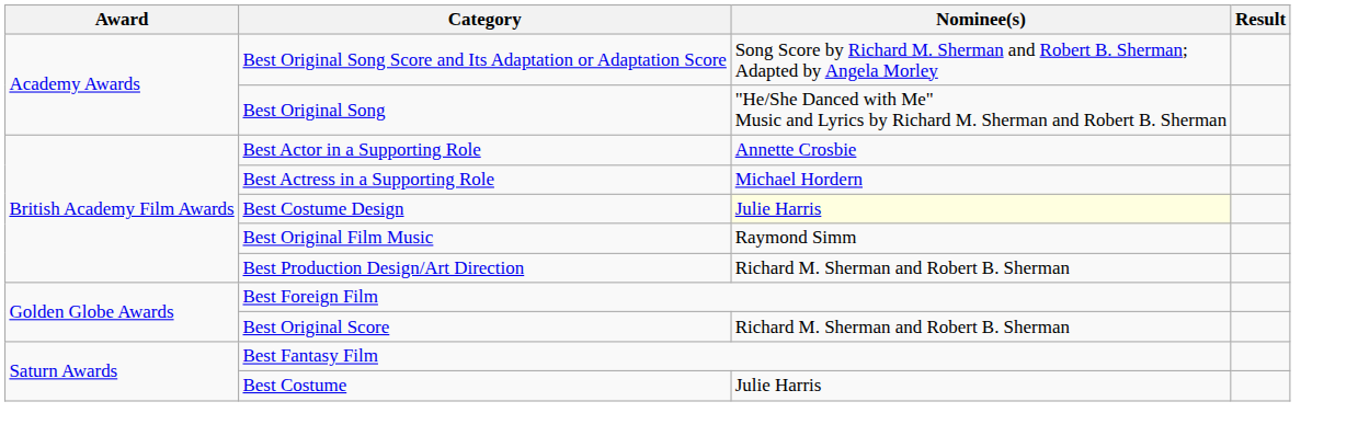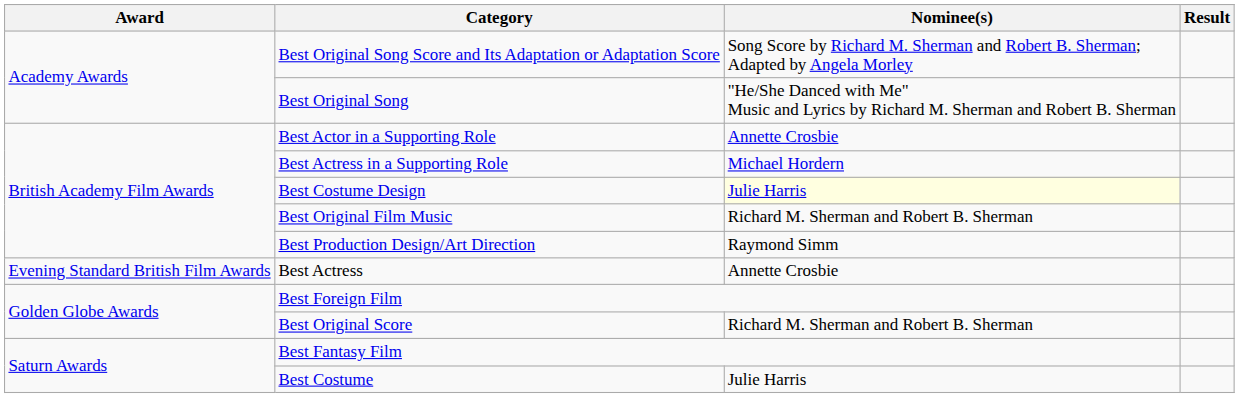Best Original Film Music | Nominee(s): Raymond Simm -> Richard M. Sherman and Robert B. Sherman
Best Production Design/Art Direction | Nominee(s): Richard M. Sherman and Robert B. Sherman -> Raymond Simm
+ row: Evening Standard British Film Awards | Best Actress | Annette Crosbie
